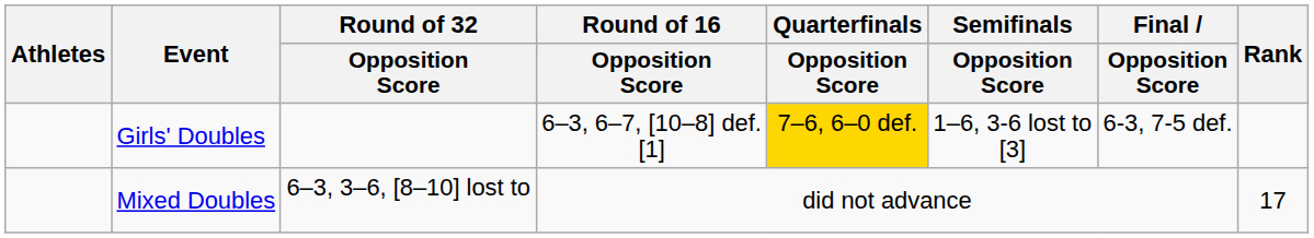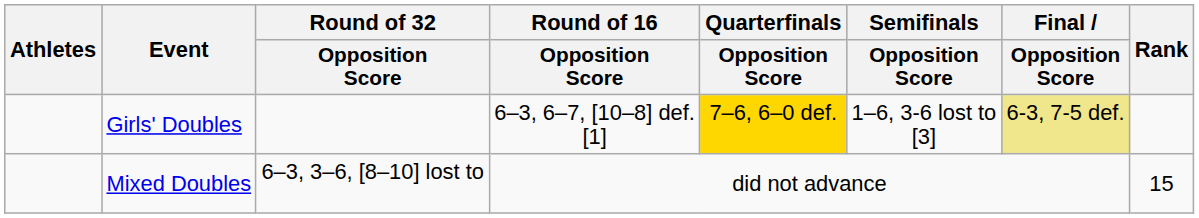Girls' Doubles | Final / Opposition Score: no background -> khaki background
Mixed Doubles | Rank: 17 -> 15
